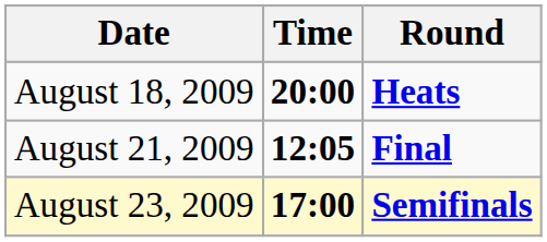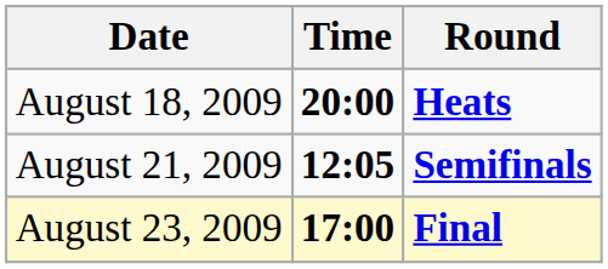August 21, 2009 | Round: Final -> Semifinals
August 23, 2009 | Round: Semifinals -> Final
